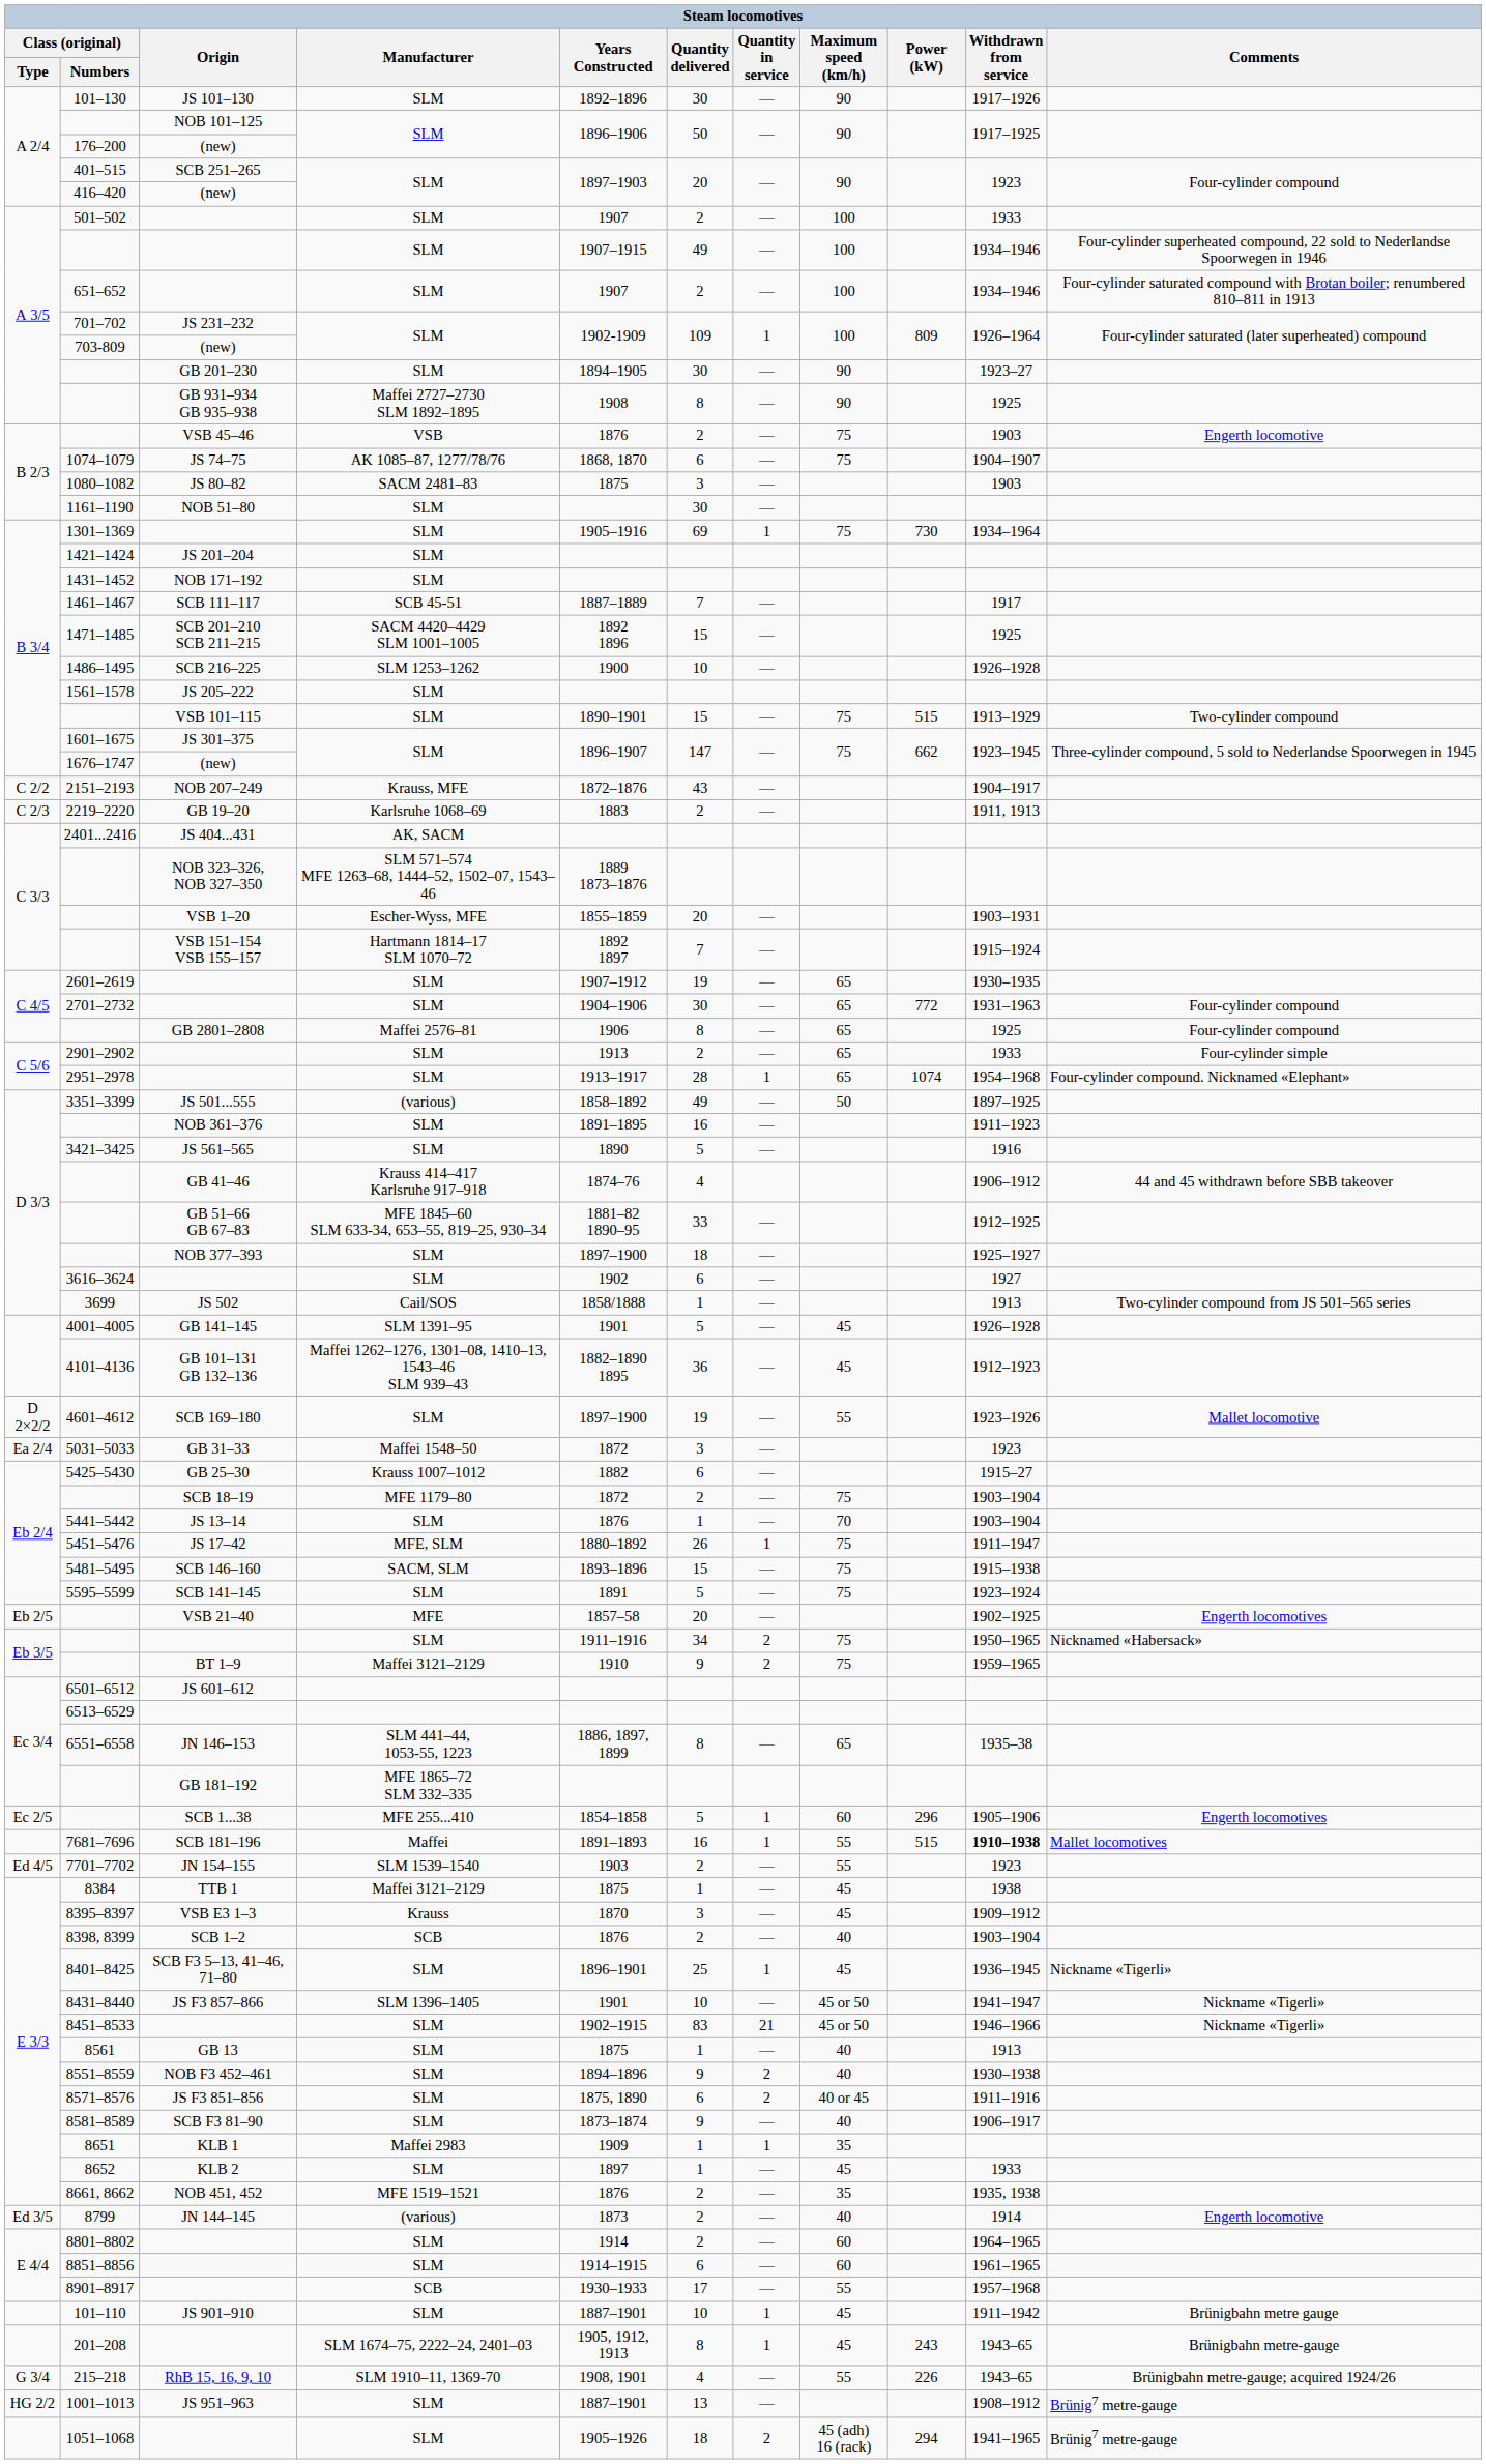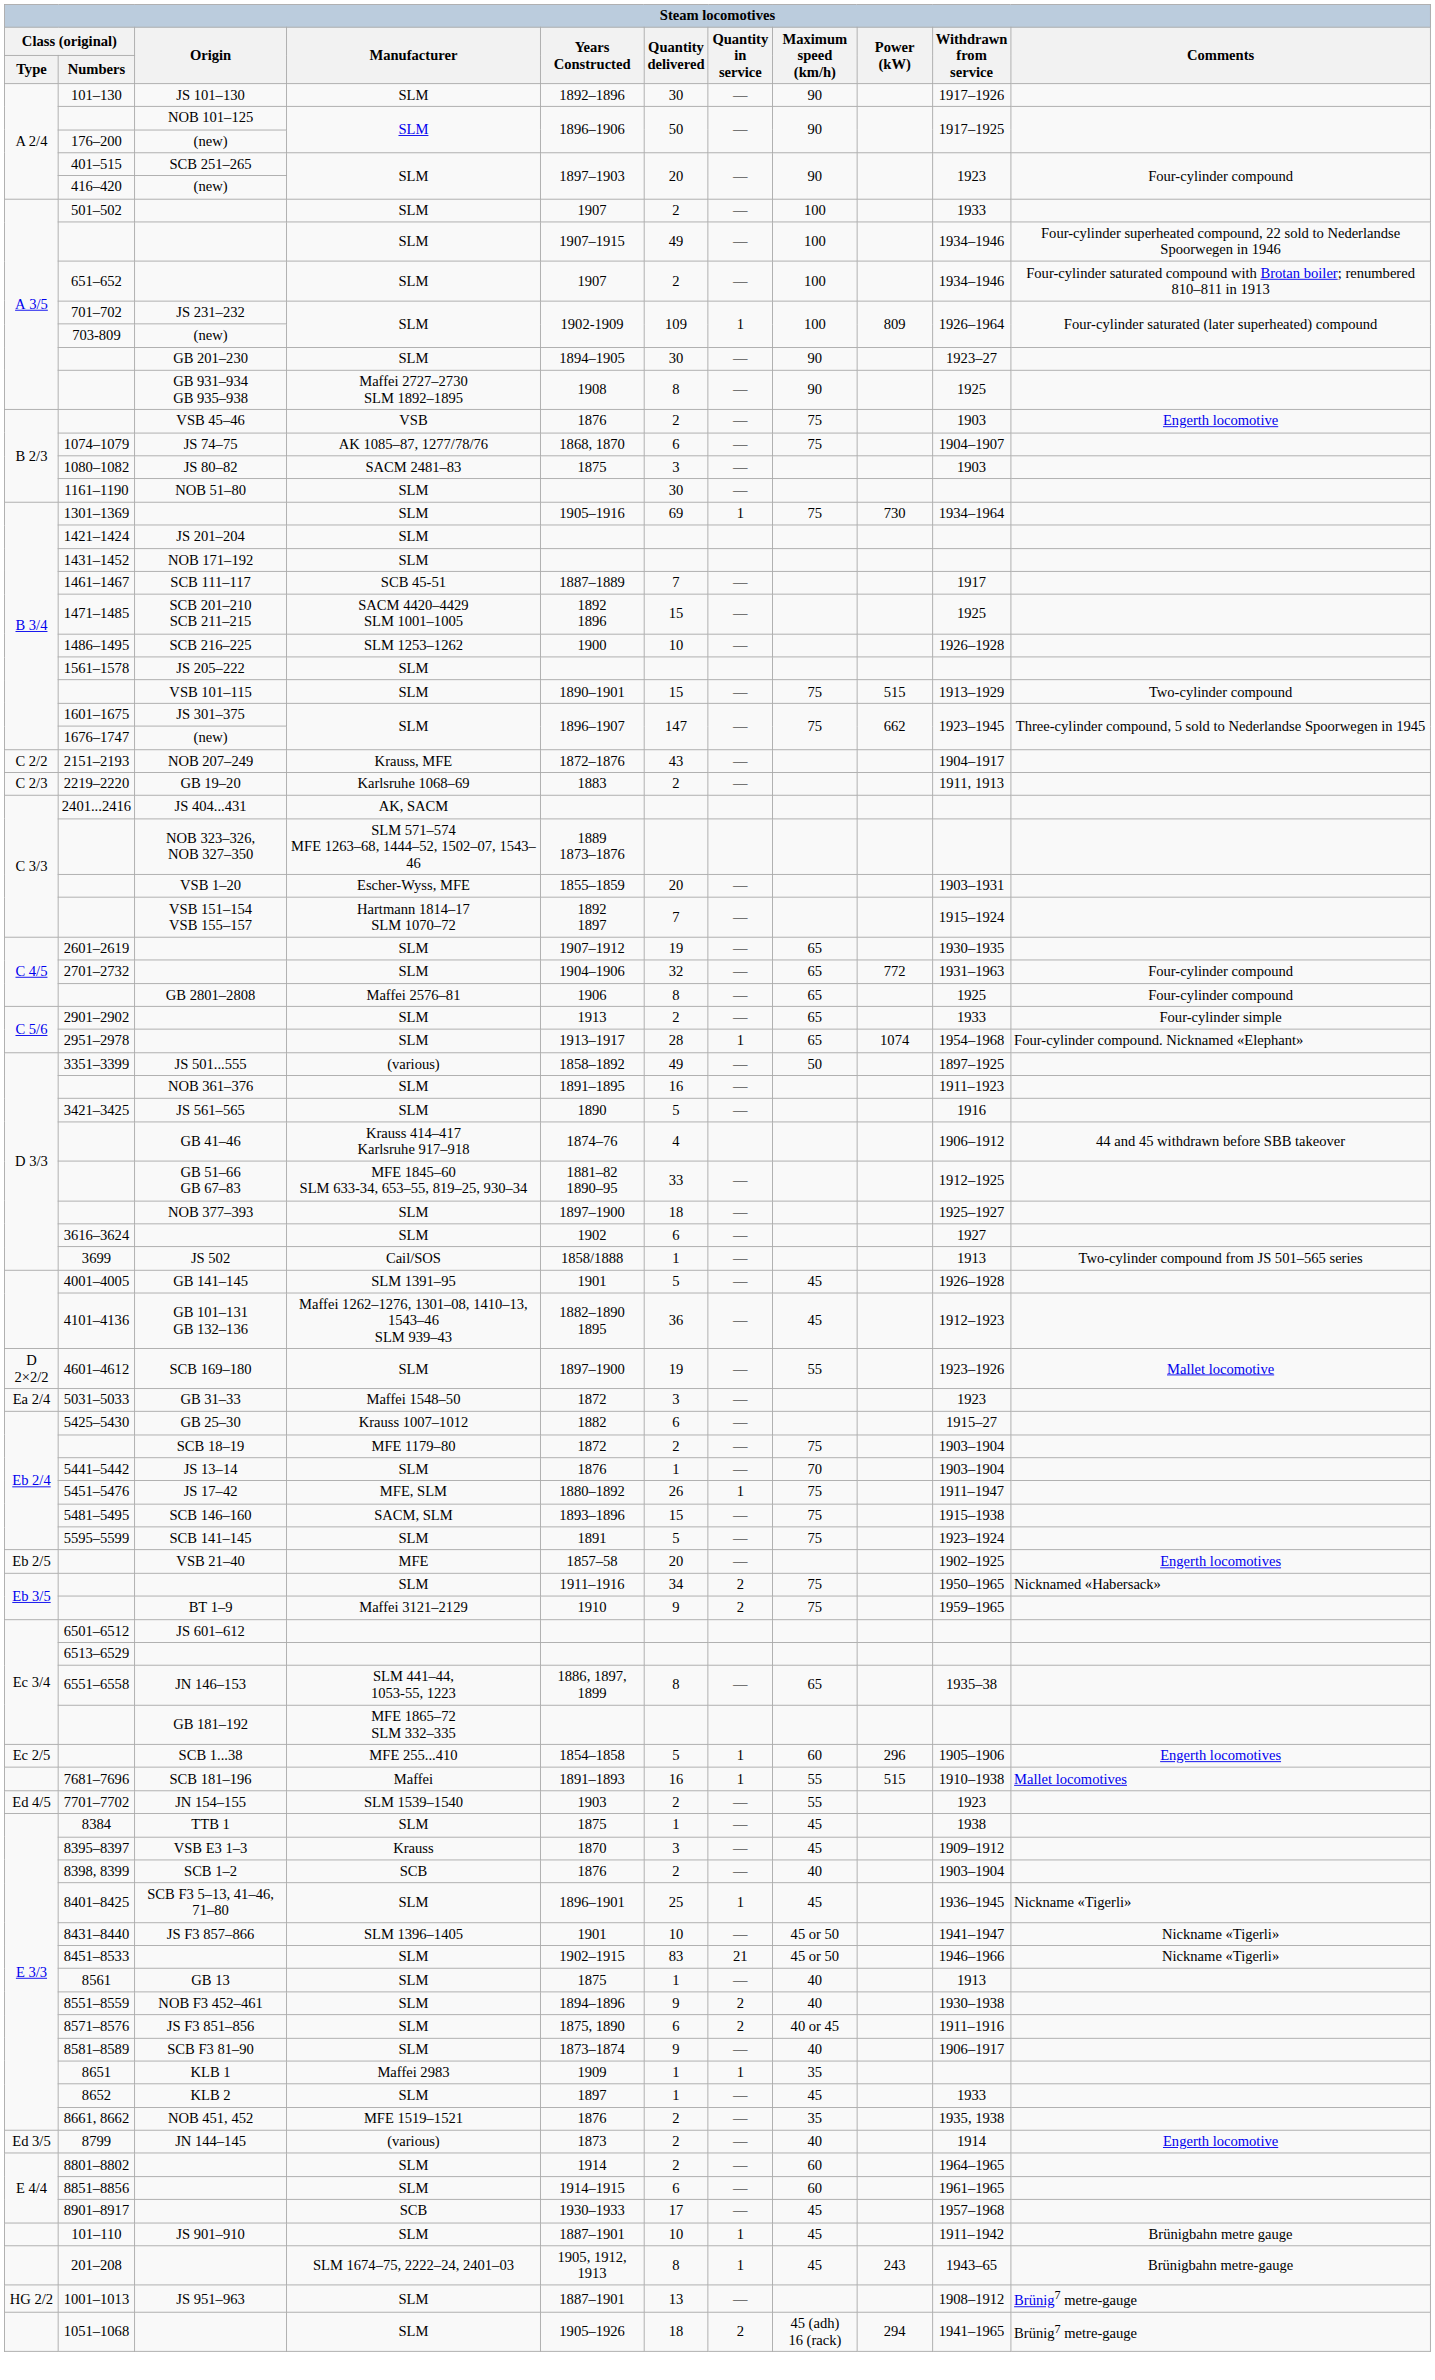2701–2732 | Quantity delivered: 30 -> 32
7681–7696 | Withdrawn from service: bold -> normal
8384 | Manufacturer: Maffei 3121–2129 -> SLM
8901–8917 | Maximum speed (km/h): 55 -> 45
- row: G 3/4 | 215–218 | RhB 15, 16, 9, 10 | SLM 1910–11, 1369-70 | 1908, 1901 | 4 | — | 55 | 226 | 1943–65 | Brünigbahn metre-gauge; acquired 1924/26
